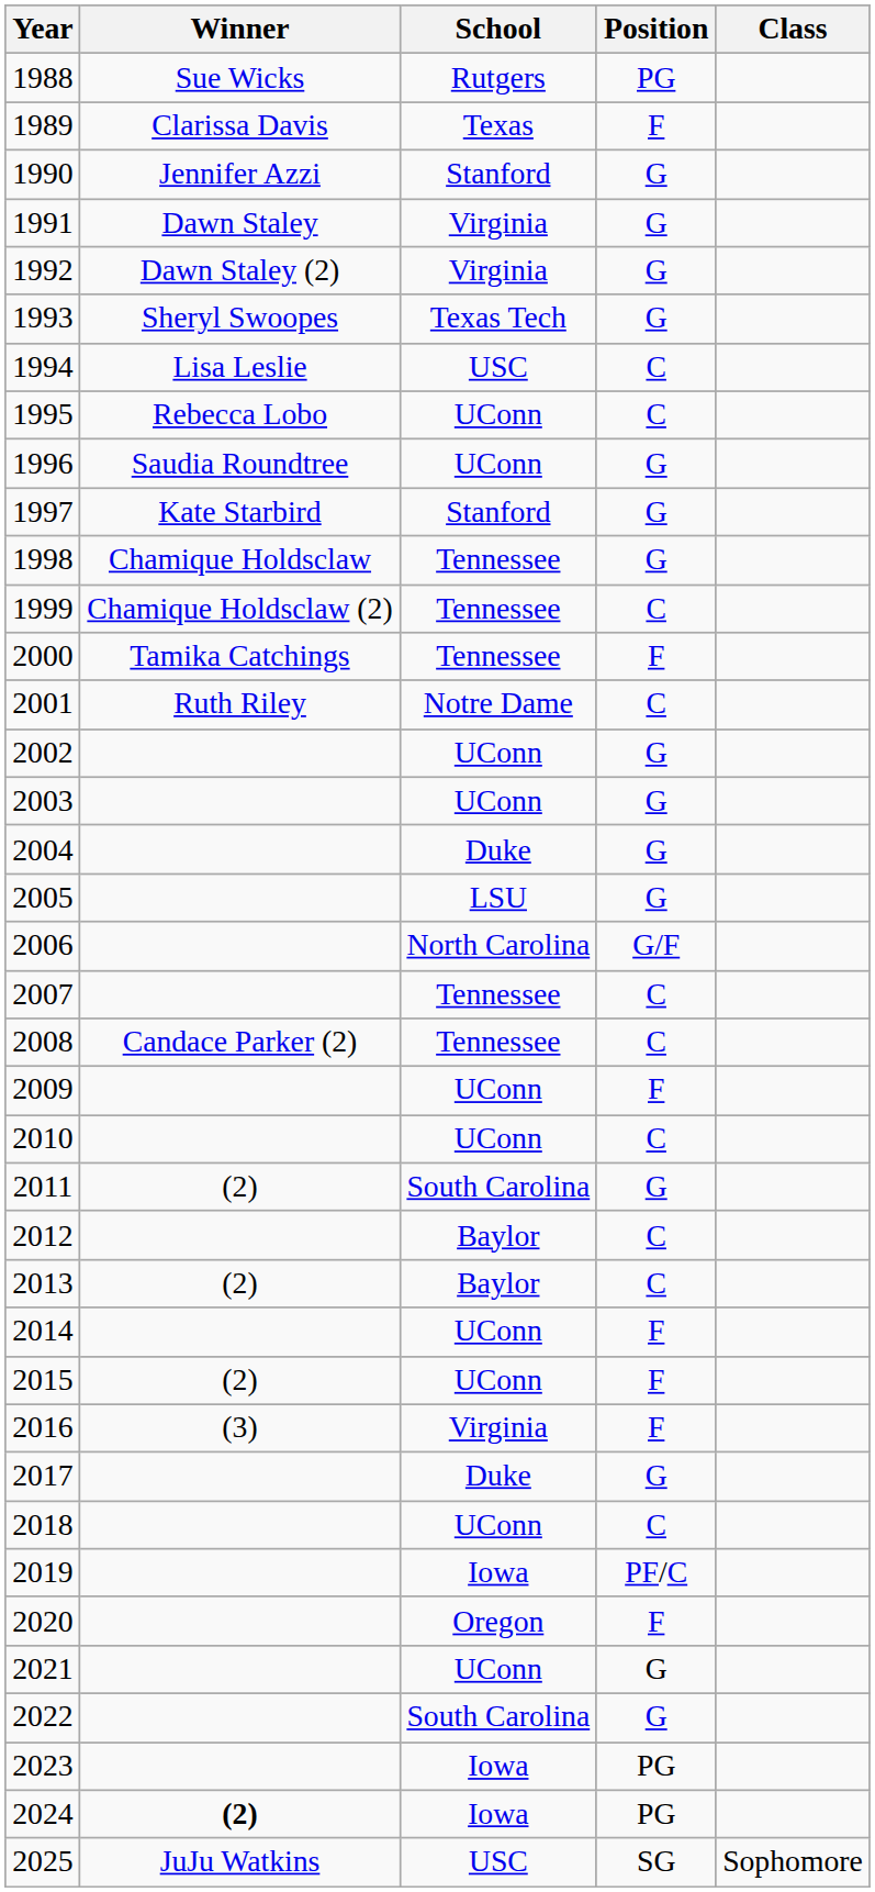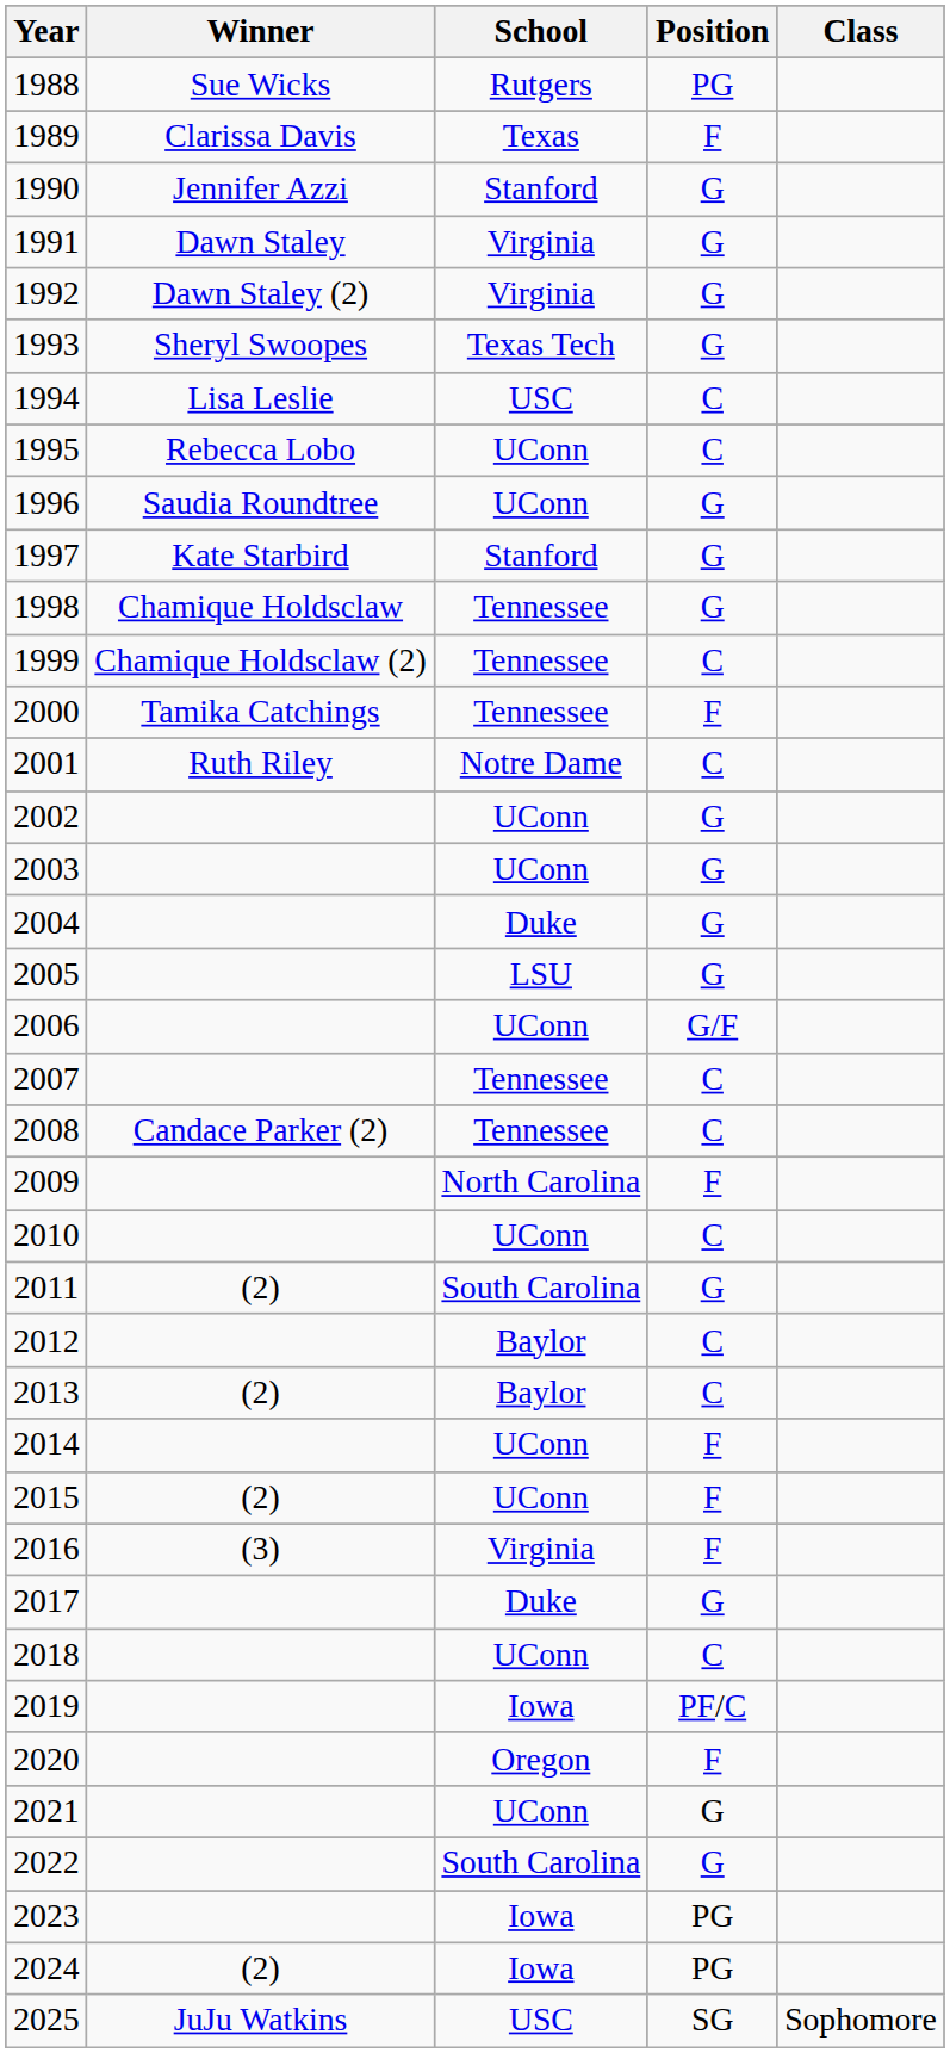2006 | School: North Carolina -> UConn
2009 | School: UConn -> North Carolina
2024 | Winner: bold -> normal
